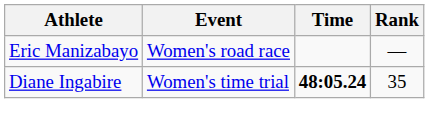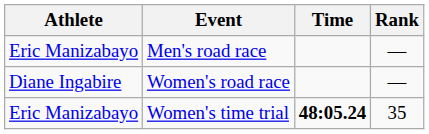+ row: Eric Manizabayo | Men's road race | —
Women's road race | Athlete: Eric Manizabayo -> Diane Ingabire
Women's time trial | Athlete: Diane Ingabire -> Eric Manizabayo
